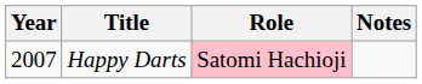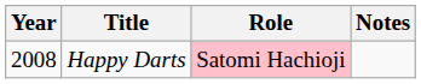Happy Darts | Year: 2007 -> 2008
